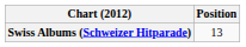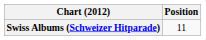Swiss Albums (Schweizer Hitparade) | Position: 13 -> 11
